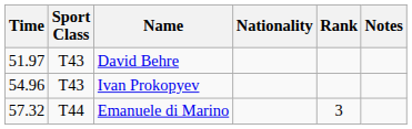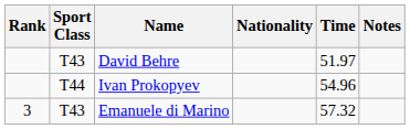columns swapped: Rank <-> Time
Ivan Prokopyev | Sport Class: T43 -> T44
Emanuele di Marino | Sport Class: T44 -> T43
